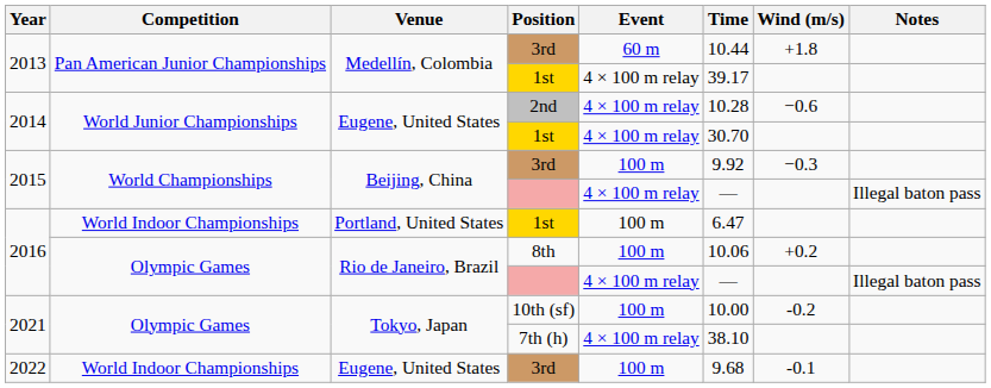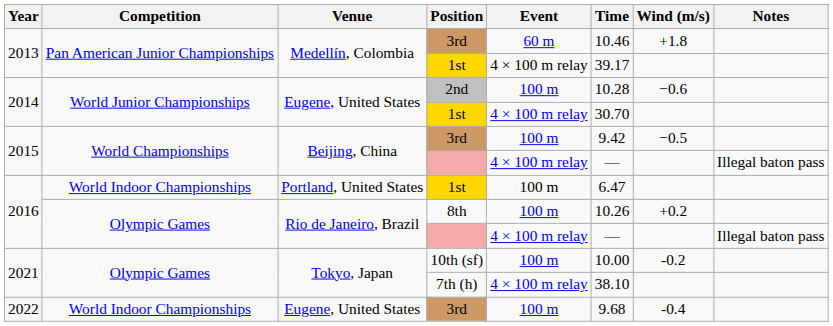2013 / 3rd | Time: 10.44 -> 10.46
2nd | Event: 4 × 100 m relay -> 100 m
2015 / 3rd | Time: 9.92 -> 9.42
2015 / 3rd | Wind (m/s): −0.3 -> −0.5
8th | Time: 10.06 -> 10.26
2022 / 3rd | Wind (m/s): -0.1 -> -0.4
